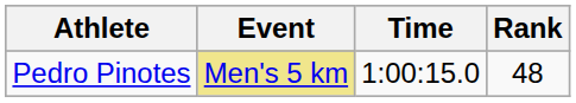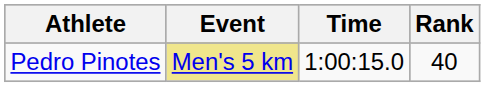Pedro Pinotes | Rank: 48 -> 40
